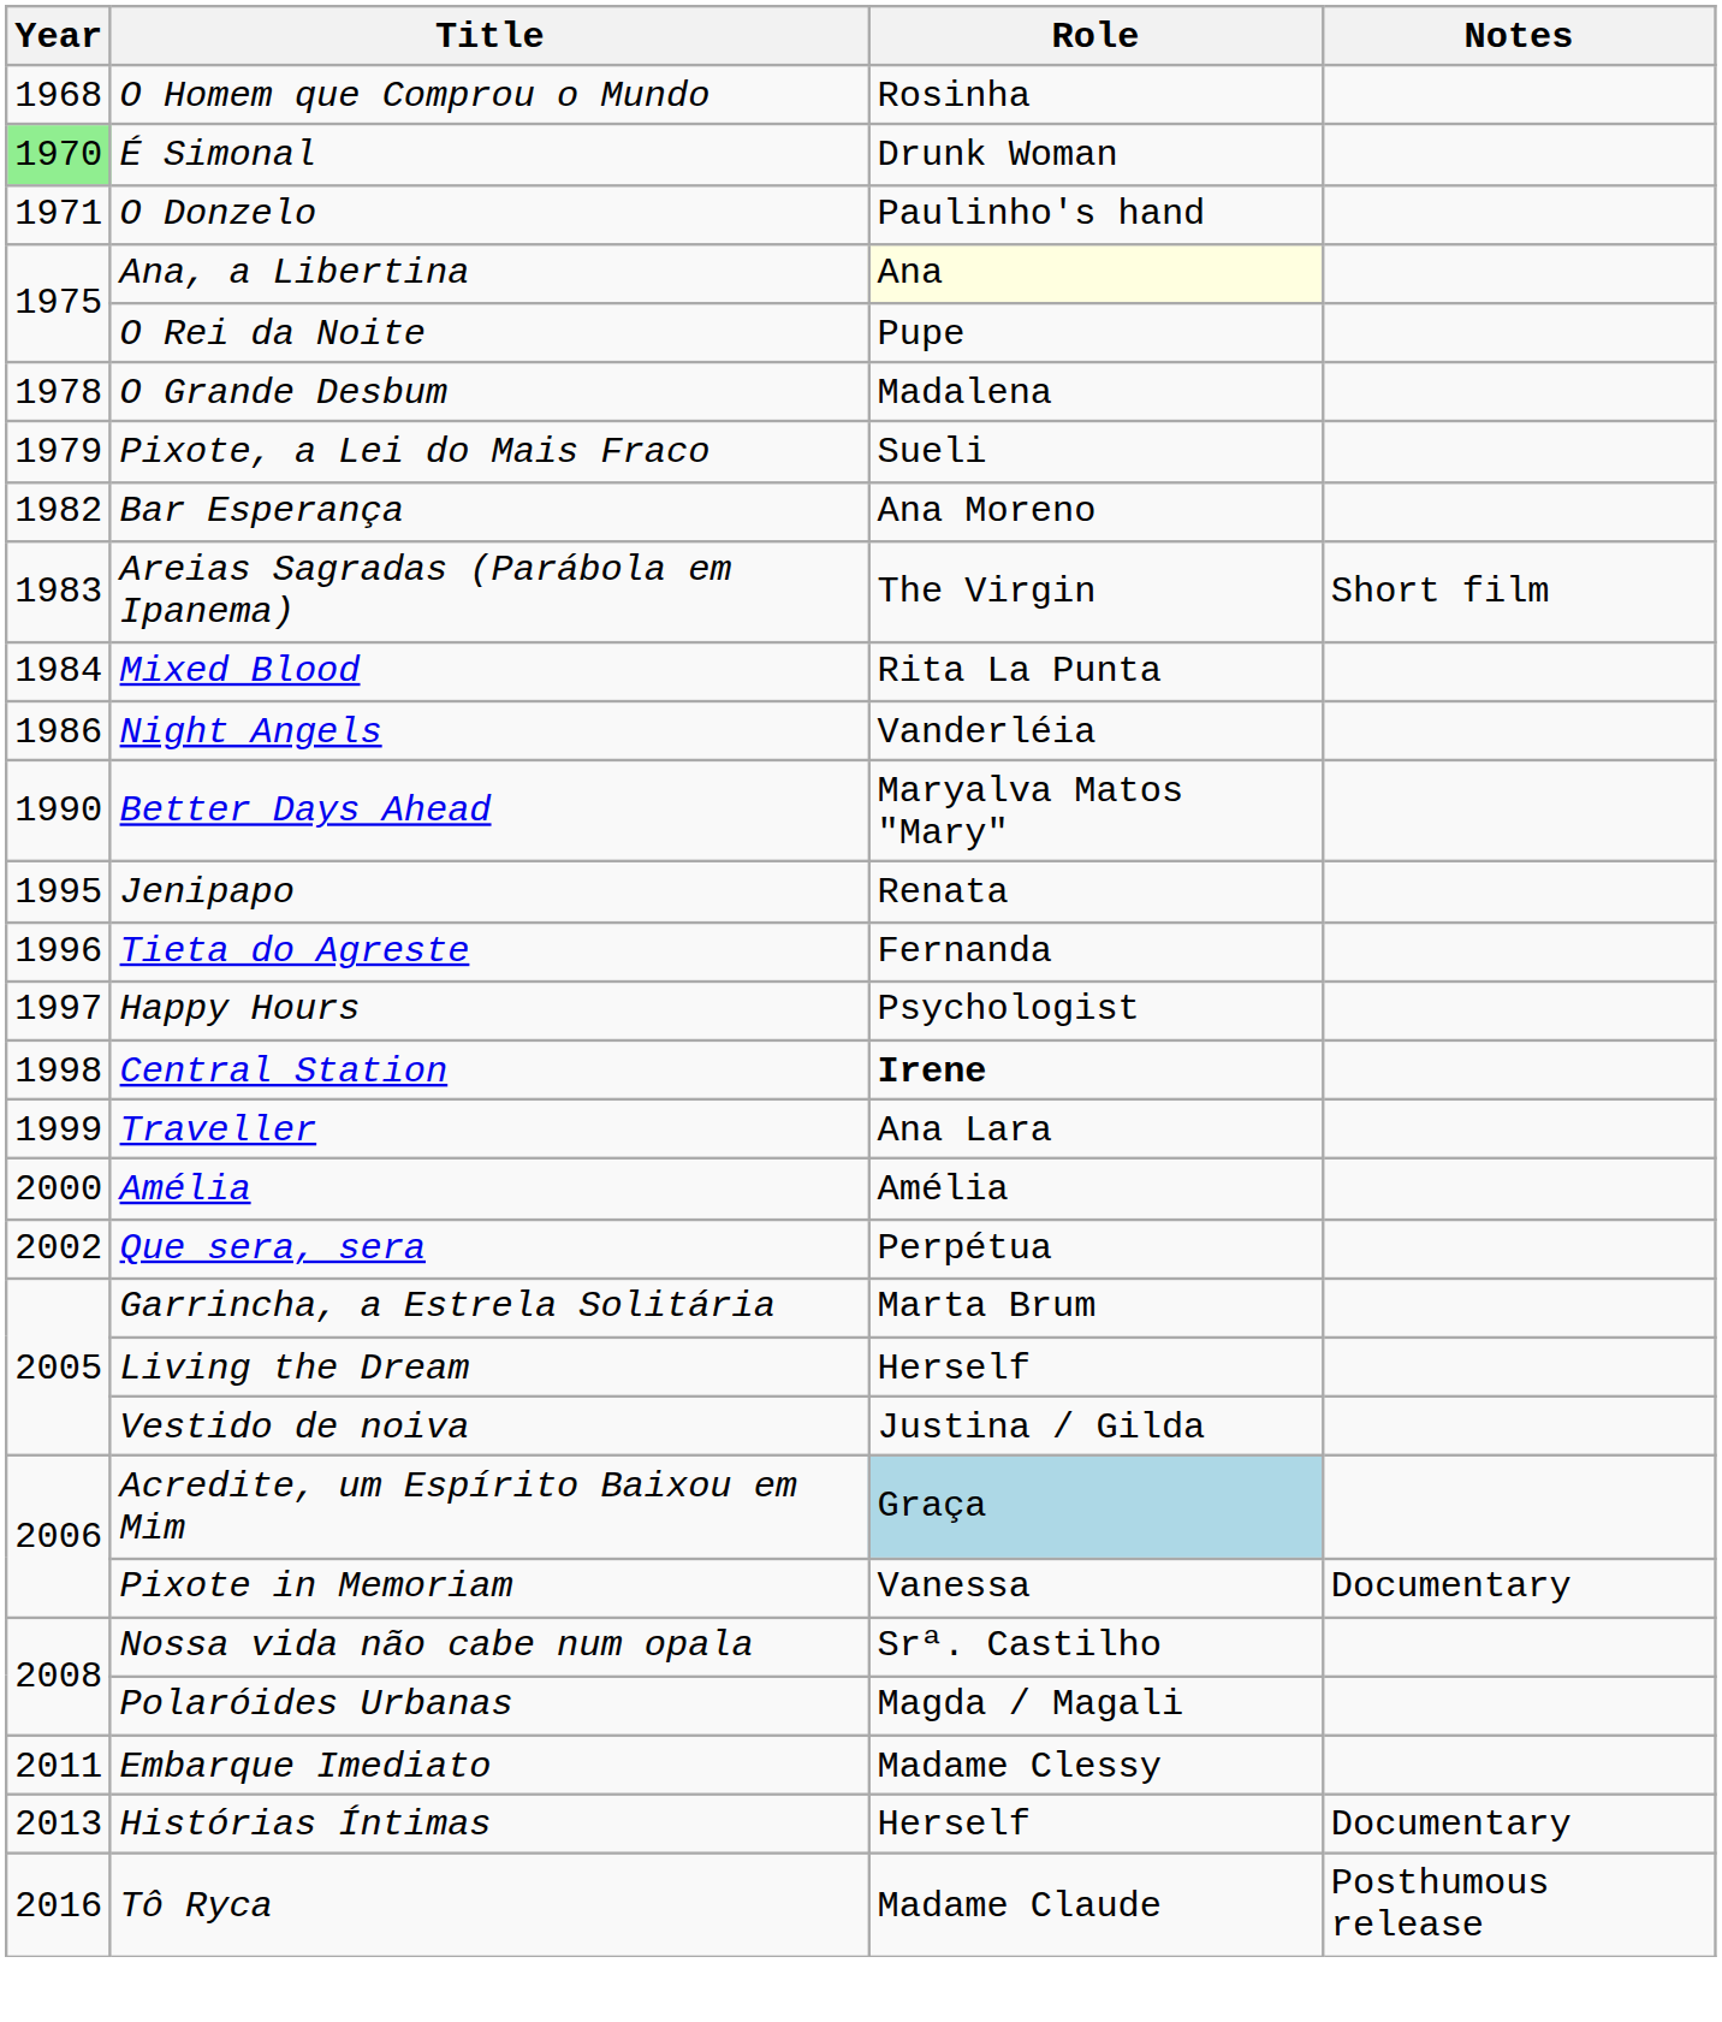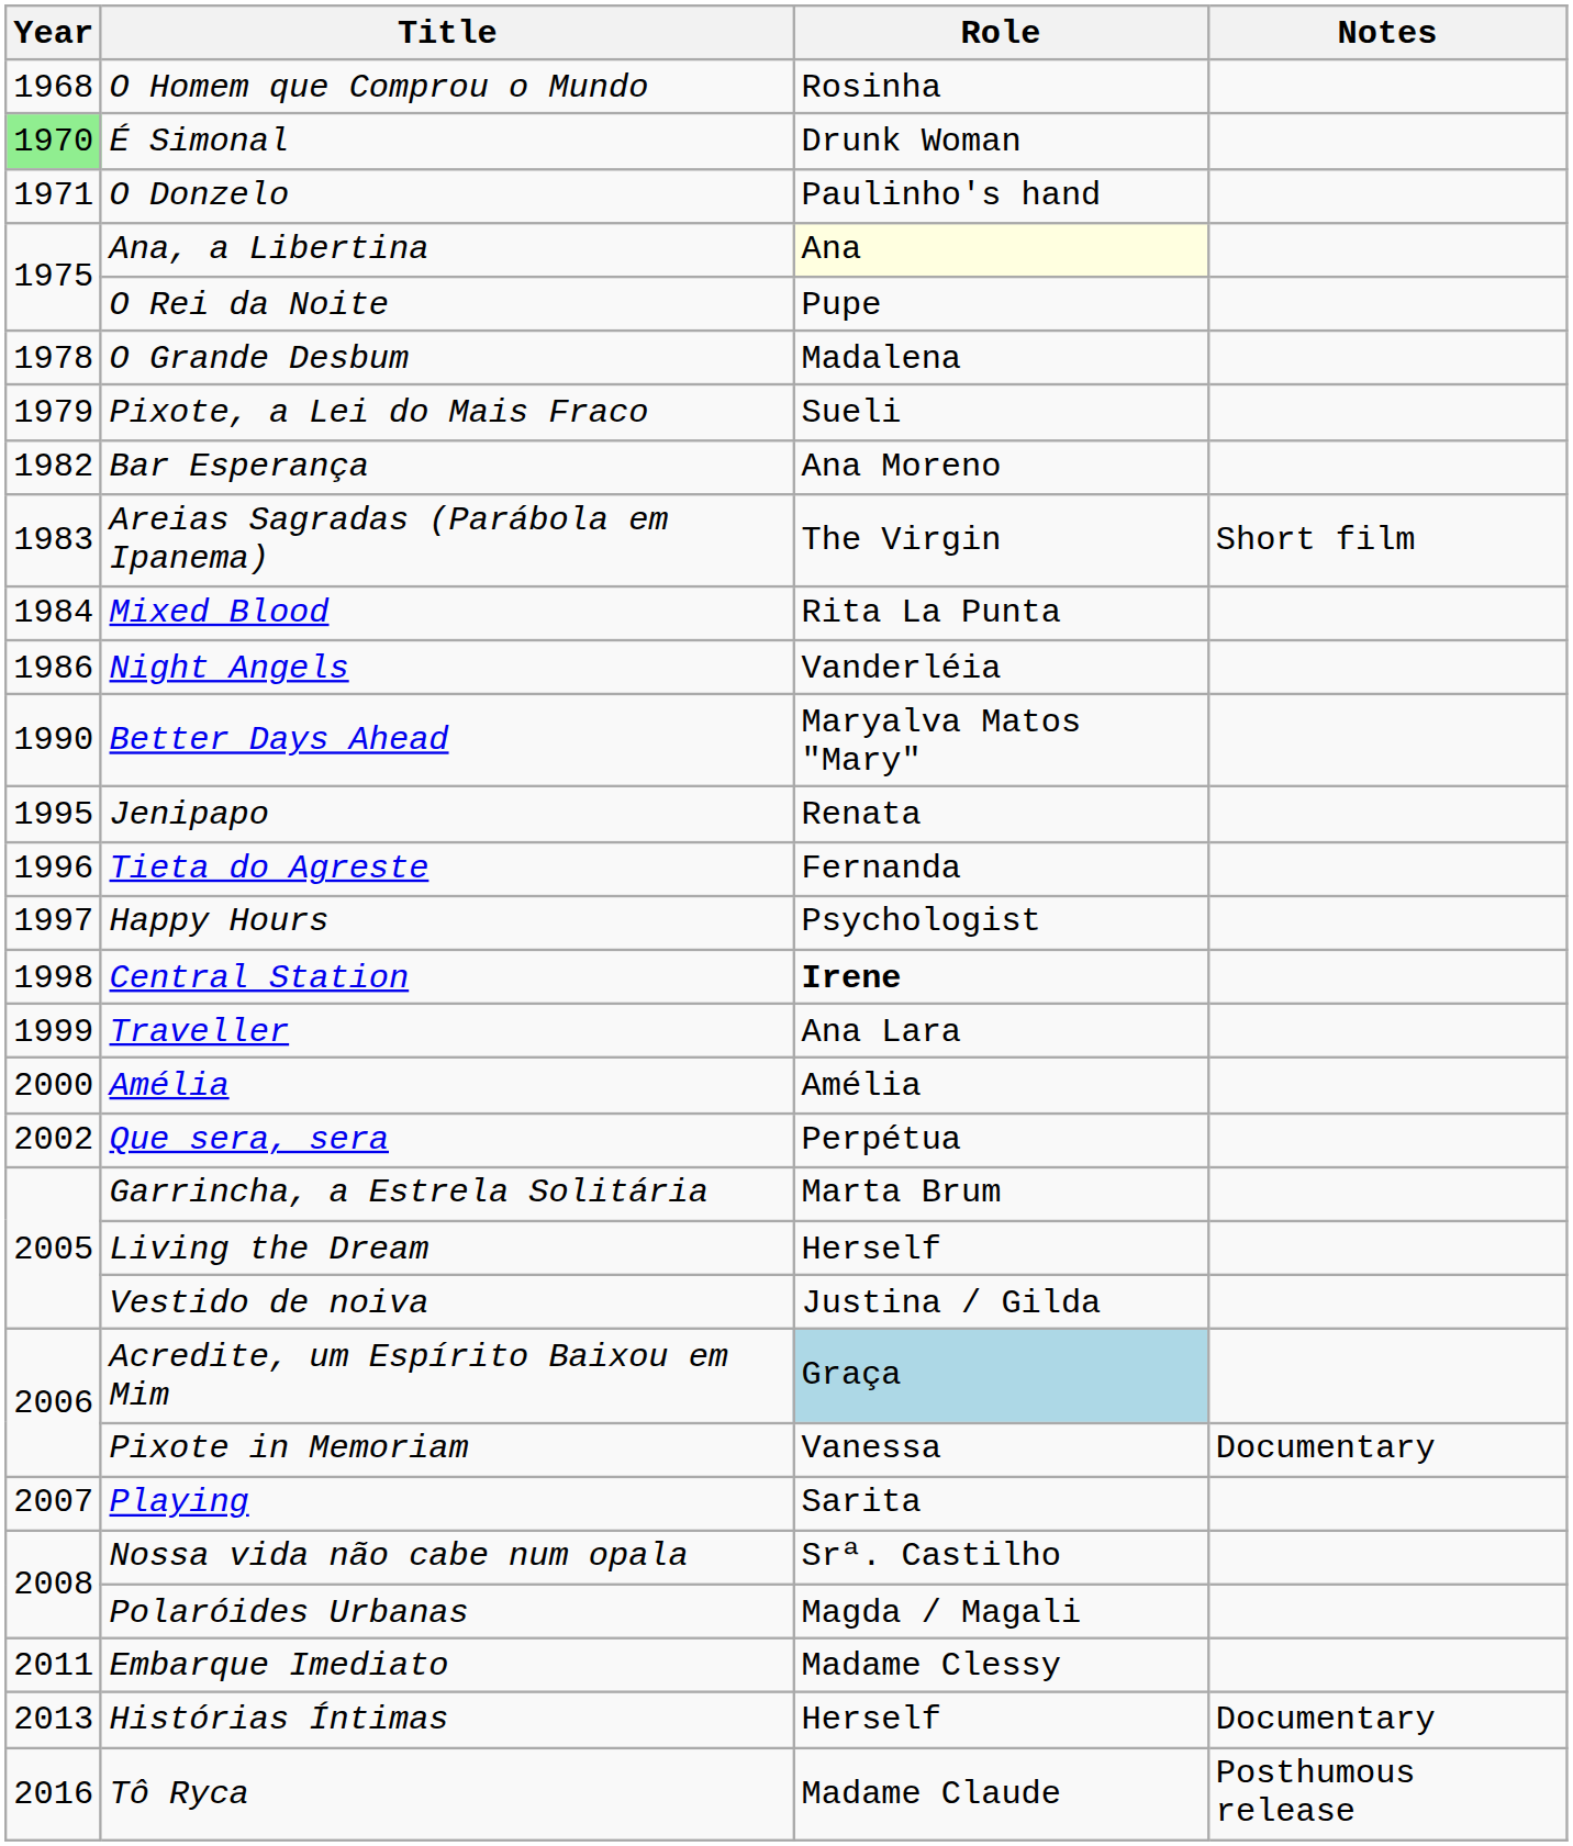+ row: 2007 | Playing | Sarita
